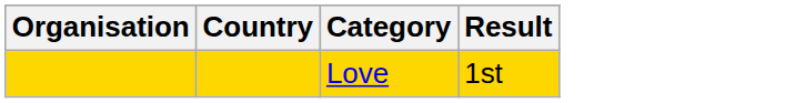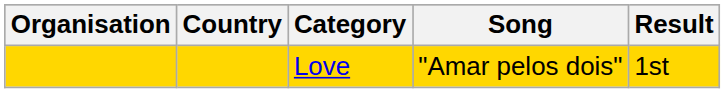+ column: Song | "Amar pelos dois"
